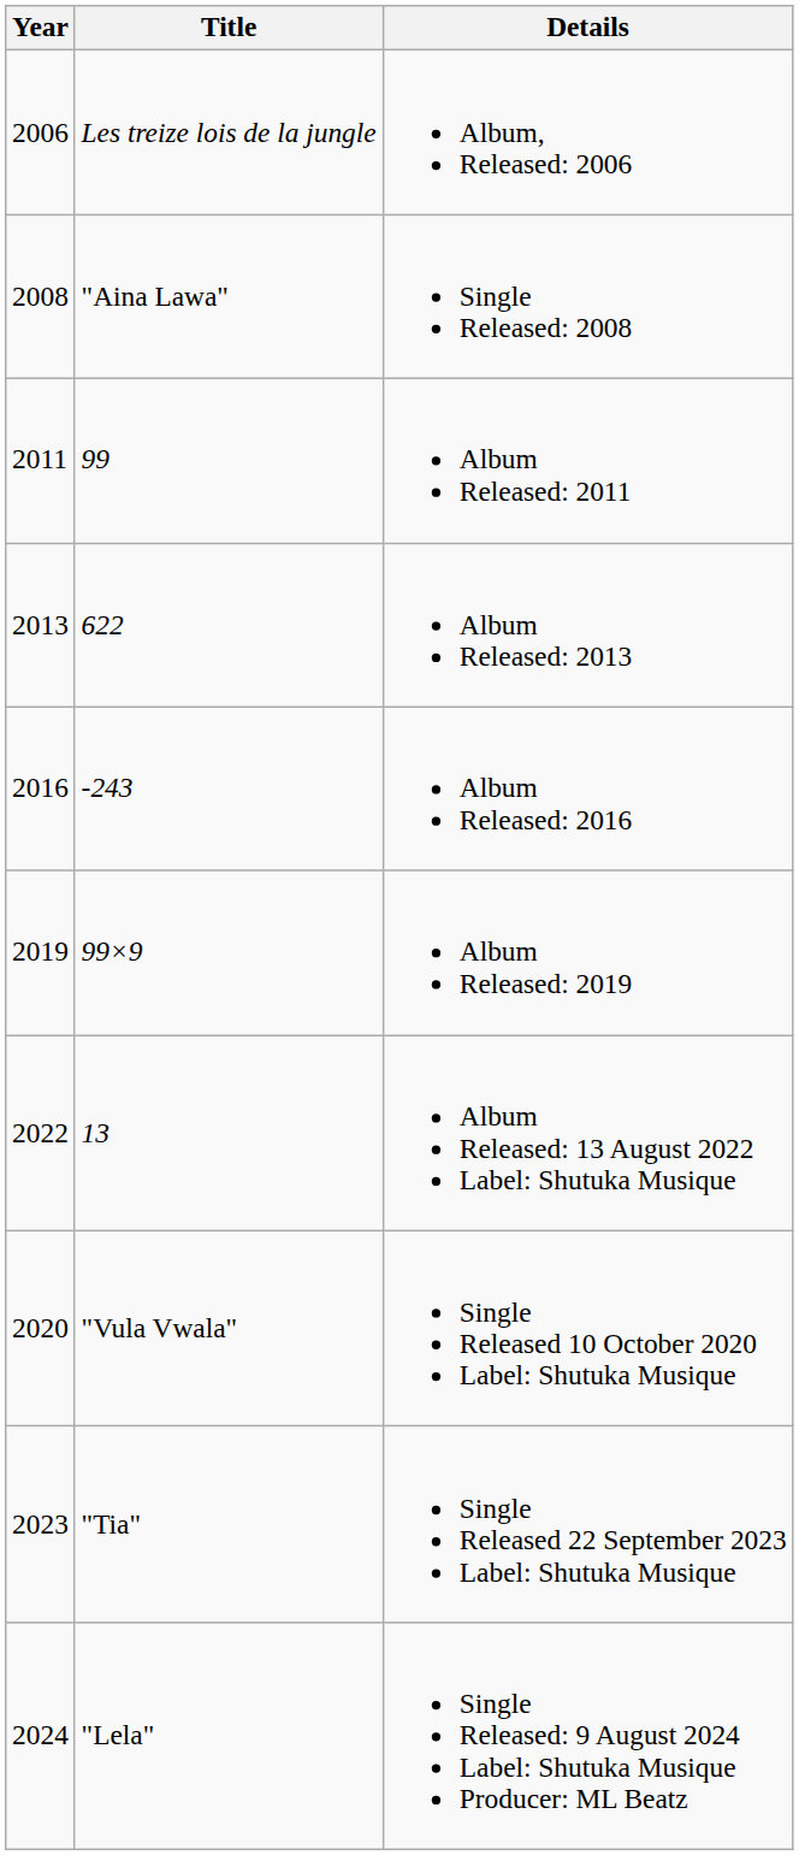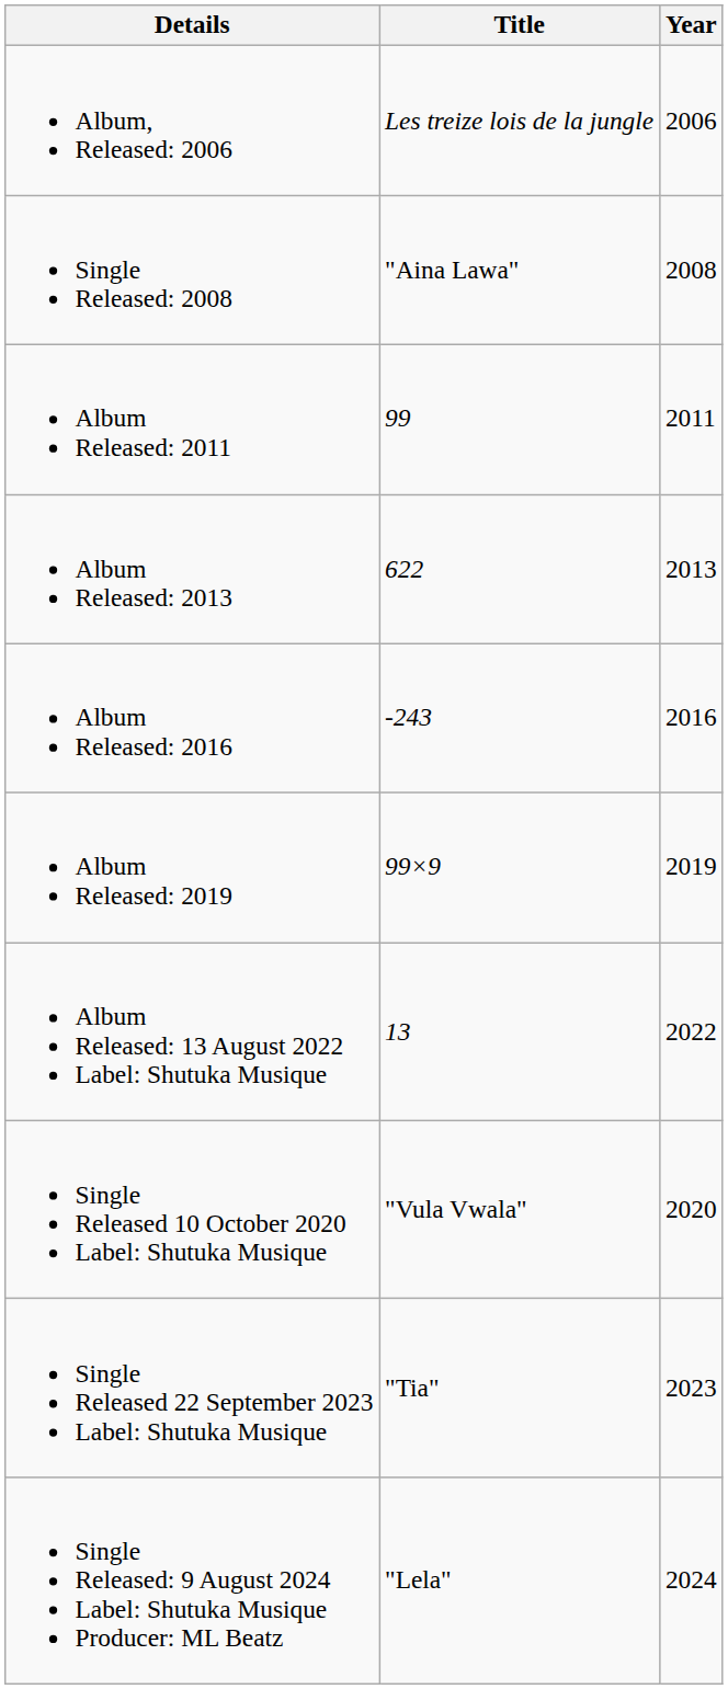columns swapped: Year <-> Details
